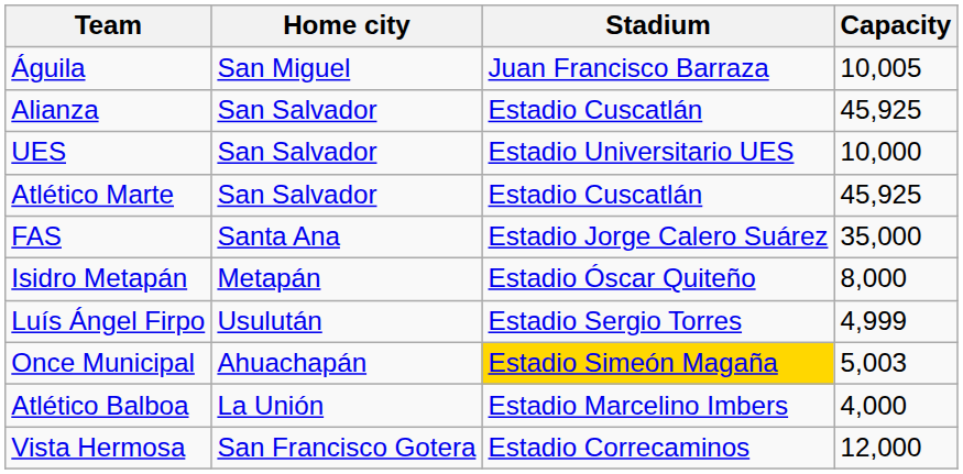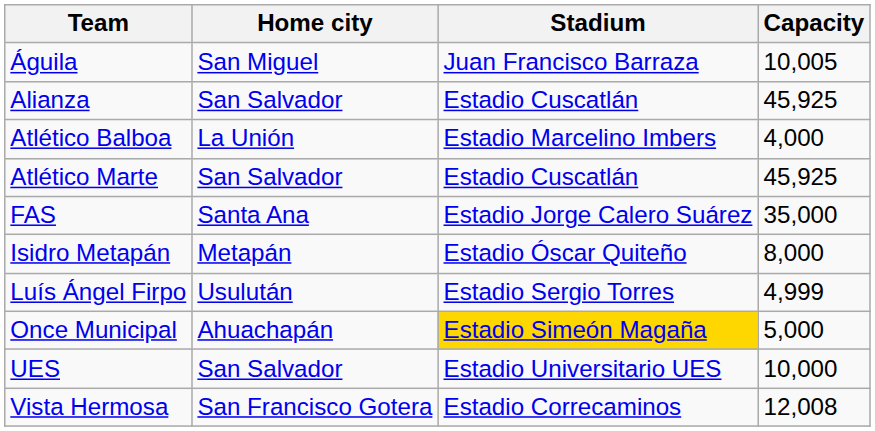rows swapped: Atlético Balboa <-> UES
Once Municipal | Capacity: 5,003 -> 5,000
Vista Hermosa | Capacity: 12,000 -> 12,008
